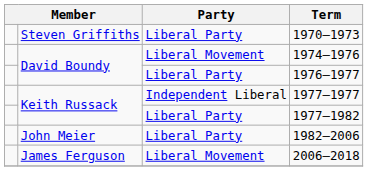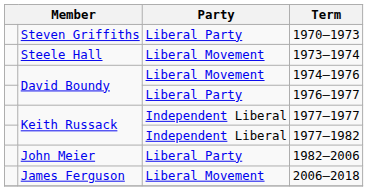+ row: Steele Hall | Liberal Movement | 1973–1974
1977–1982 | Party: Liberal Party -> Independent Liberal
